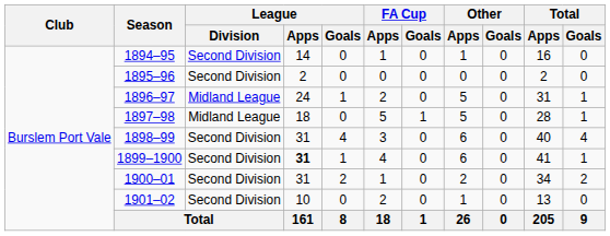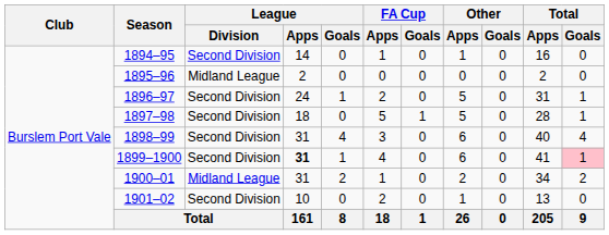1895–96 | League / Division: Second Division -> Midland League
1896–97 | League / Division: Midland League -> Second Division
1897–98 | League / Division: Midland League -> Second Division
1899–1900 | Total / Goals: no background -> pink background
1900–01 | League / Division: Second Division -> Midland League
